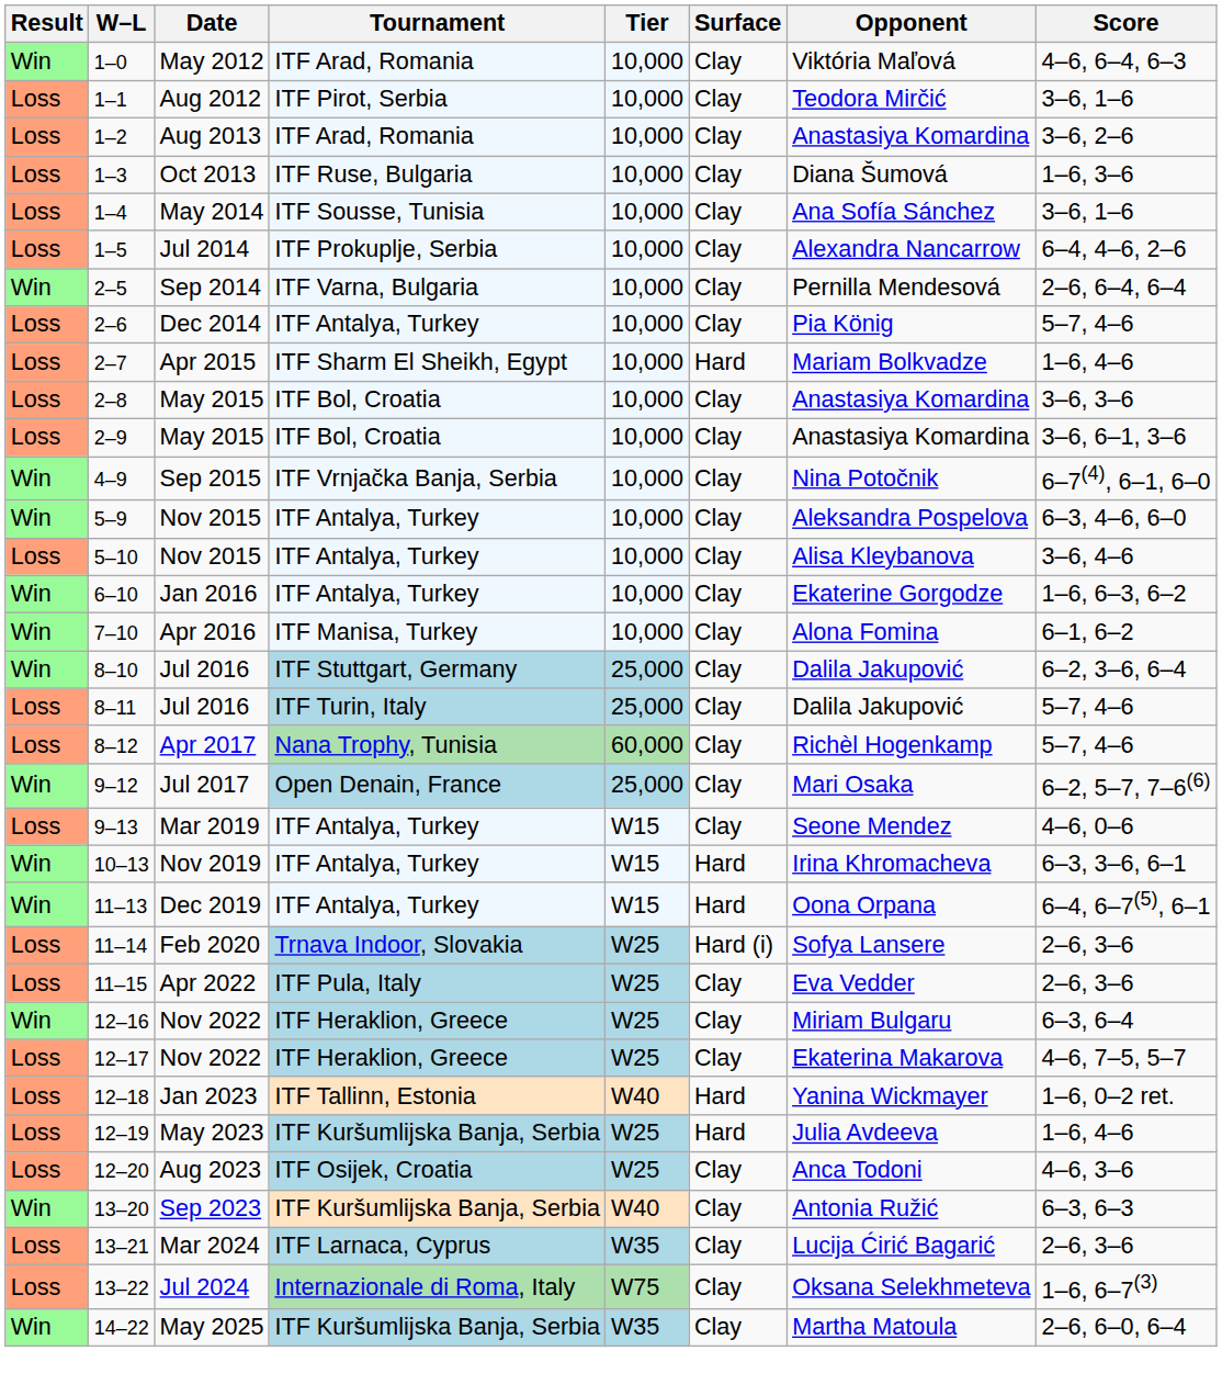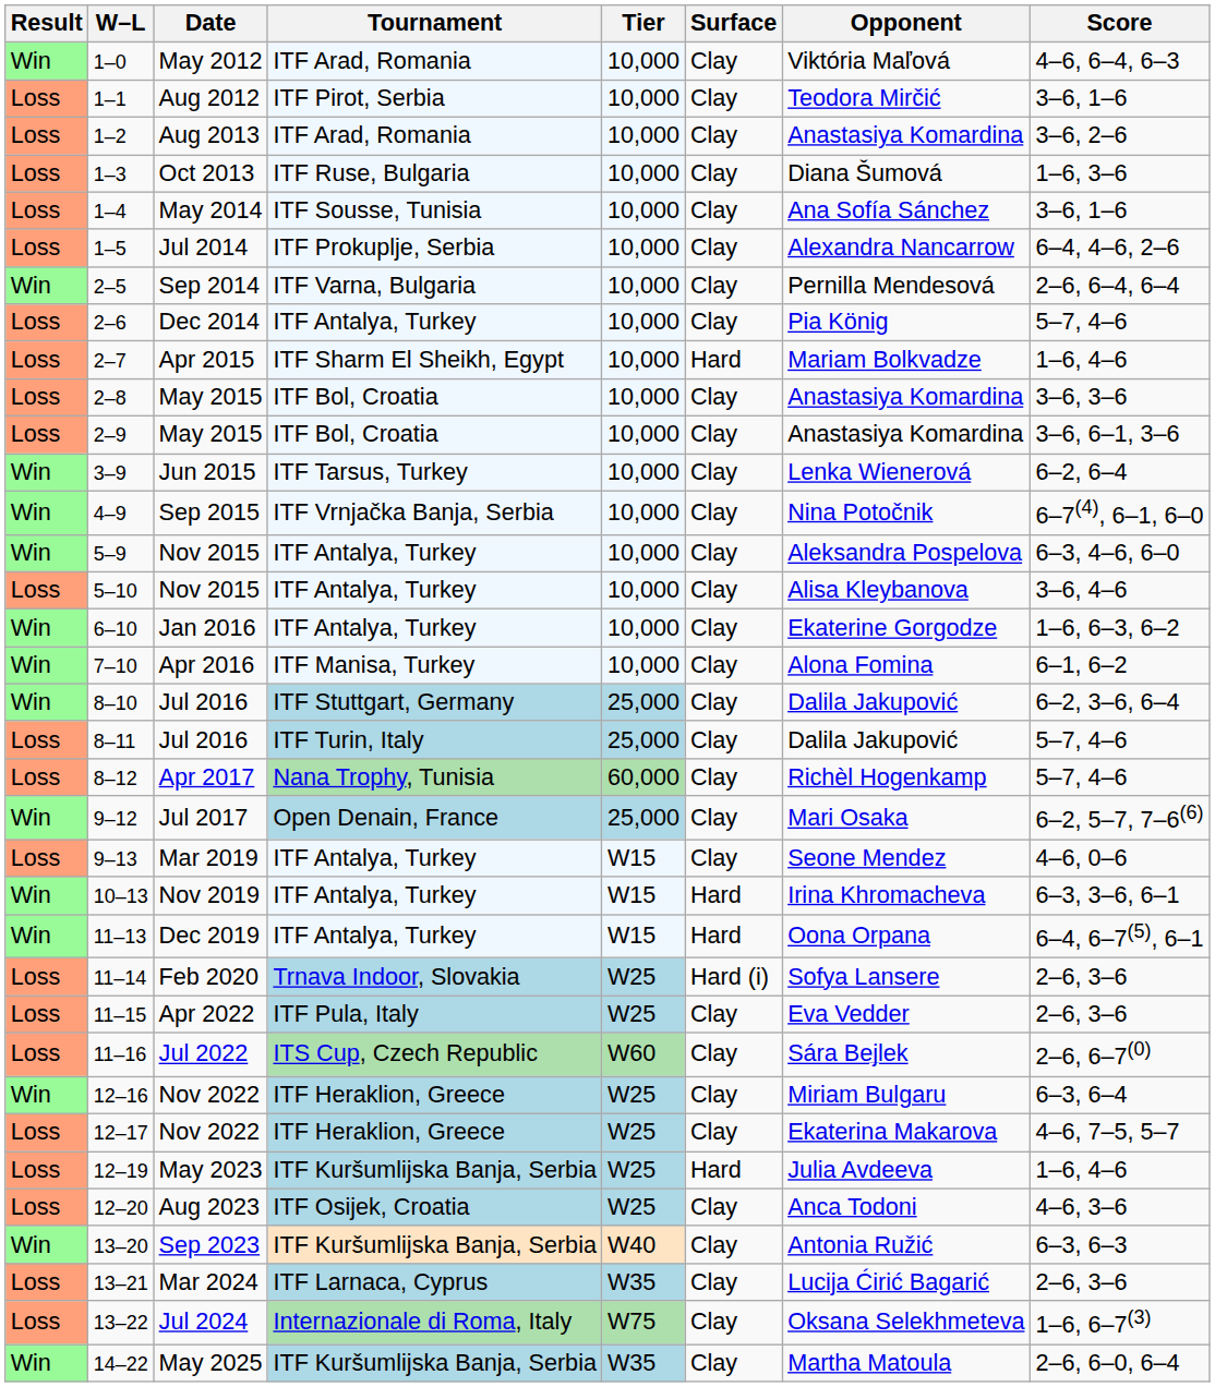+ row: Win | 3–9 | Jun 2015 | ITF Tarsus, Turkey | 10,000 | Clay | Lenka Wienerová | 6–2, 6–4
+ row: Loss | 11–16 | Jul 2022 | ITS Cup, Czech Republic | W60 | Clay | Sára Bejlek | 2–6, 6–7(0)
- row: Loss | 12–18 | Jan 2023 | ITF Tallinn, Estonia | W40 | Hard | Yanina Wickmayer | 1–6, 0–2 ret.
